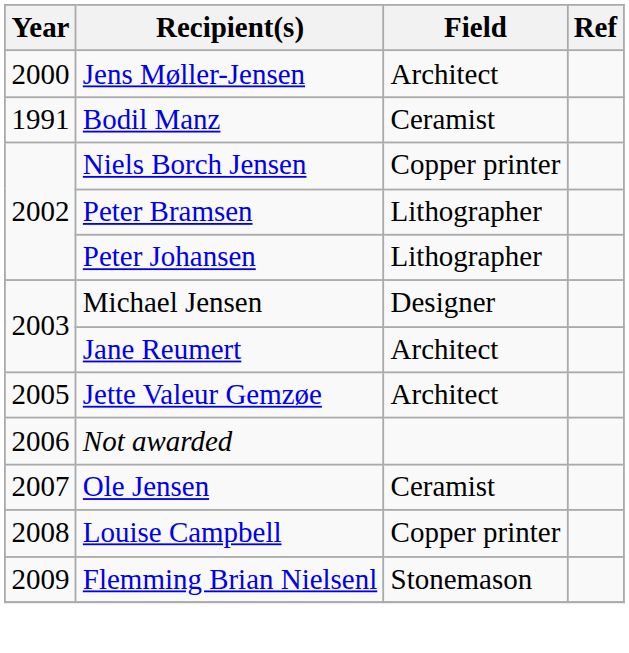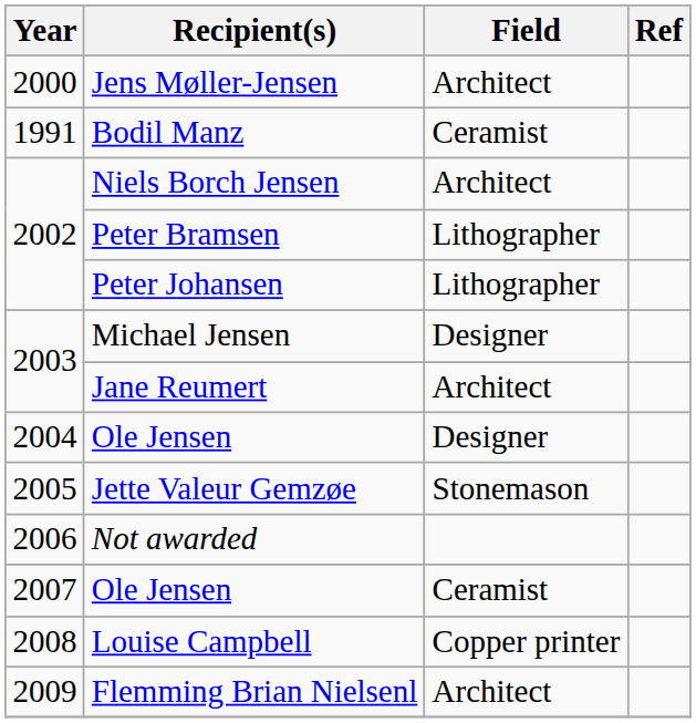Niels Borch Jensen | Field: Copper printer -> Architect
+ row: 2004 | Ole Jensen | Designer
Jette Valeur Gemzøe | Field: Architect -> Stonemason
Flemming Brian Nielsenl | Field: Stonemason -> Architect
